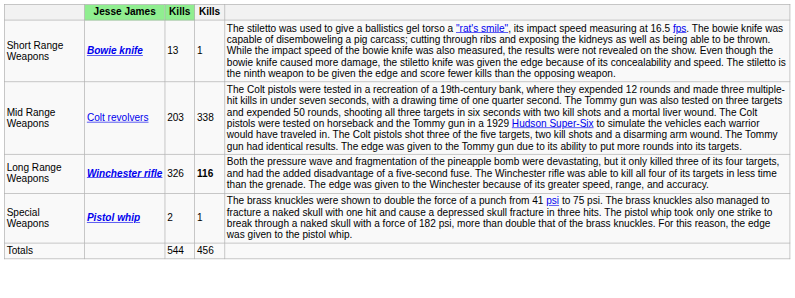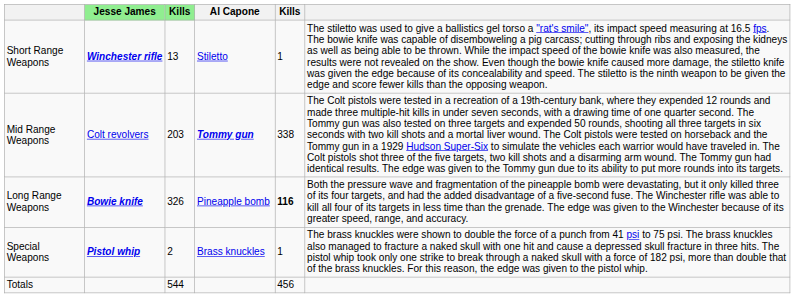+ column: Al Capone | Stiletto | Tommy gun | Pineapple bomb | Brass knuckles
Short Range Weapons | Jesse James: Bowie knife -> Winchester rifle
Long Range Weapons | Jesse James: Winchester rifle -> Bowie knife
